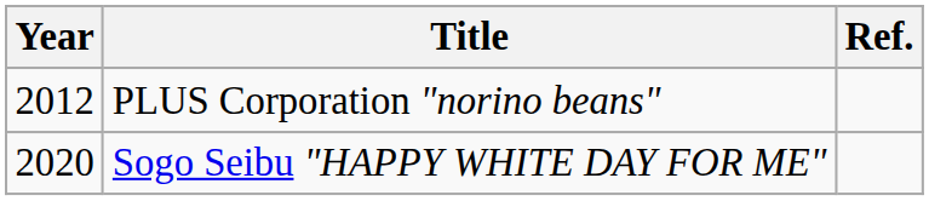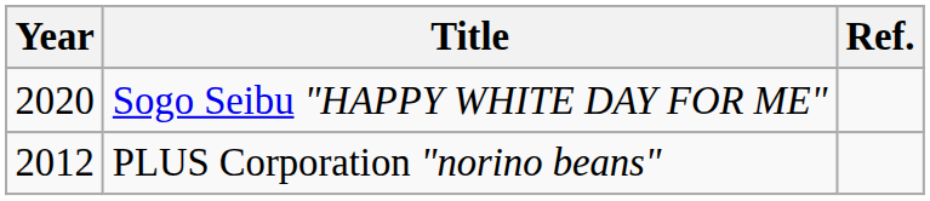rows swapped: PLUS Corporation "norino beans" <-> Sogo Seibu "HAPPY WHITE DAY FOR ME"
